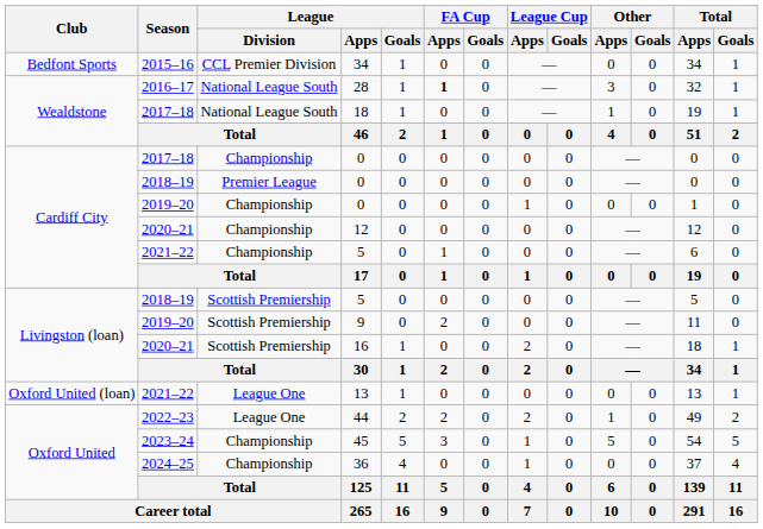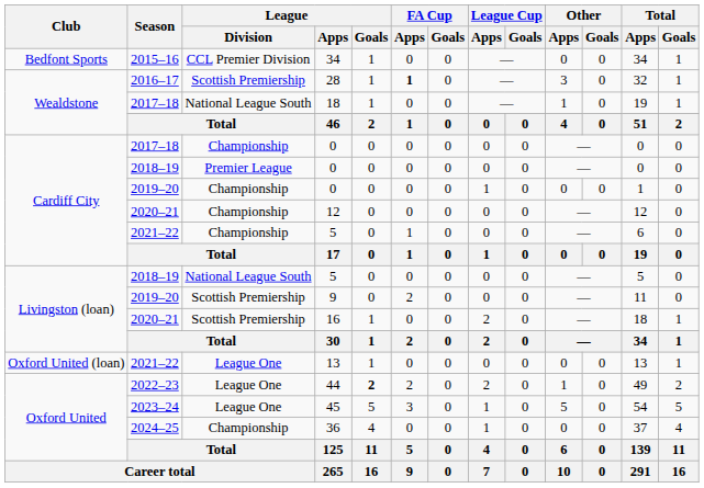28 | League / Division: National League South -> Scottish Premiership
2018–19 / 5 | League / Division: Scottish Premiership -> National League South
44 | League / Goals: normal -> bold
45 | League / Division: Championship -> League One
